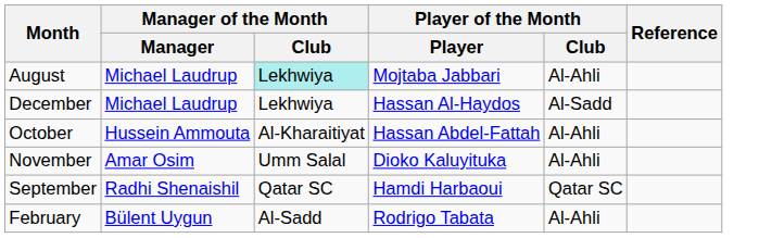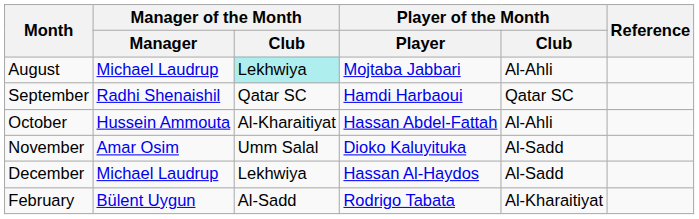rows swapped: September <-> December
November | Player of the Month / Club: Al-Ahli -> Al-Sadd
February | Player of the Month / Club: Al-Ahli -> Al-Kharaitiyat
